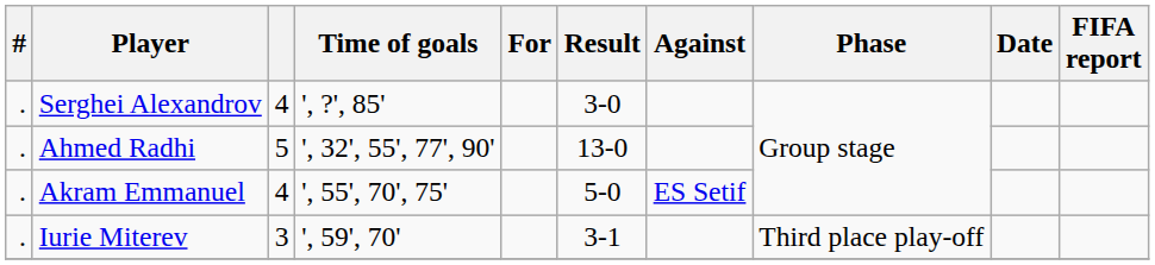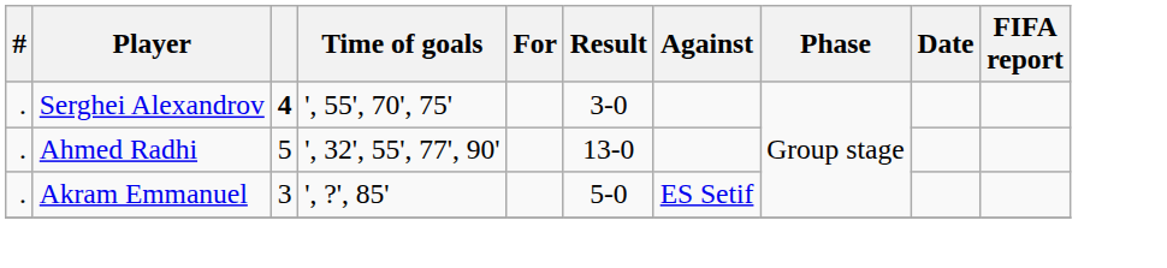Serghei Alexandrov | column 3: normal -> bold
Serghei Alexandrov | Time of goals: ', ?', 85' -> ', 55', 70', 75'
Akram Emmanuel | column 3: 4 -> 3
Akram Emmanuel | Time of goals: ', 55', 70', 75' -> ', ?', 85'
- row: . | Iurie Miterev | 3 | ', 59', 70' | 3-1 | Third place play-off
